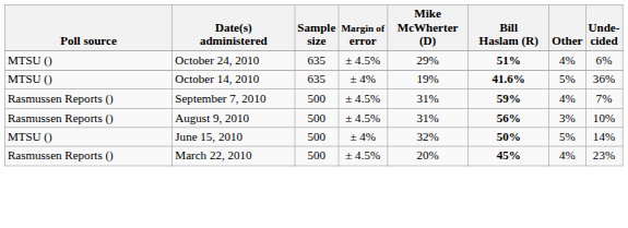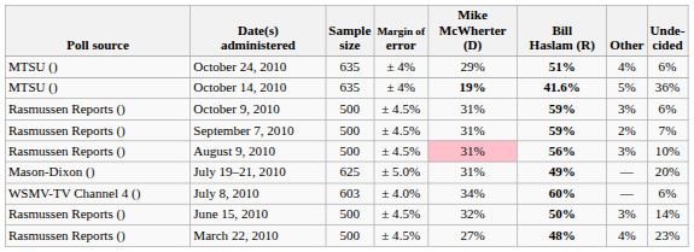October 24, 2010 | Margin of error: ± 4.5% -> ± 4%
October 14, 2010 | Mike McWherter (D): normal -> bold
+ row: Rasmussen Reports () | October 9, 2010 | 500 | ± 4.5% | 31% | 59% | 3% | 6%
September 7, 2010 | Other: 4% -> 2%
August 9, 2010 | Mike McWherter (D): no background -> pink background
+ row: Mason-Dixon () | July 19–21, 2010 | 625 | ± 5.0% | 31% | 49% | — | 20%
+ row: WSMV-TV Channel 4 () | July 8, 2010 | 603 | ± 4.0% | 34% | 60% | — | 6%
June 15, 2010 | Poll source: MTSU () -> Rasmussen Reports ()
June 15, 2010 | Margin of error: ± 4% -> ± 4.5%
June 15, 2010 | Other: 5% -> 3%
March 22, 2010 | Mike McWherter (D): 20% -> 27%
March 22, 2010 | Bill Haslam (R): 45% -> 48%
